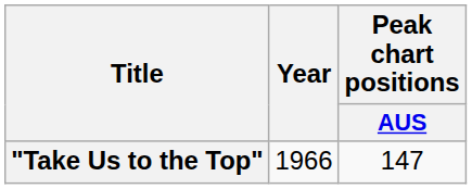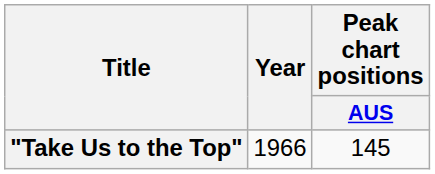"Take Us to the Top" | Peak chart positions / AUS: 147 -> 145
